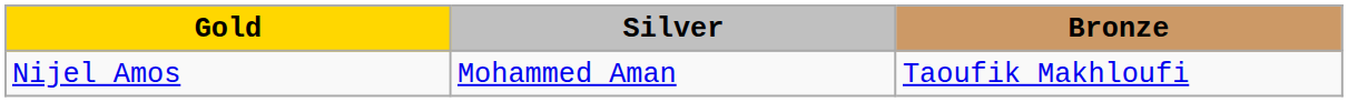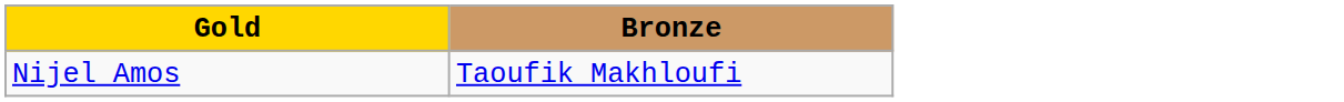- column: Silver | Mohammed Aman
